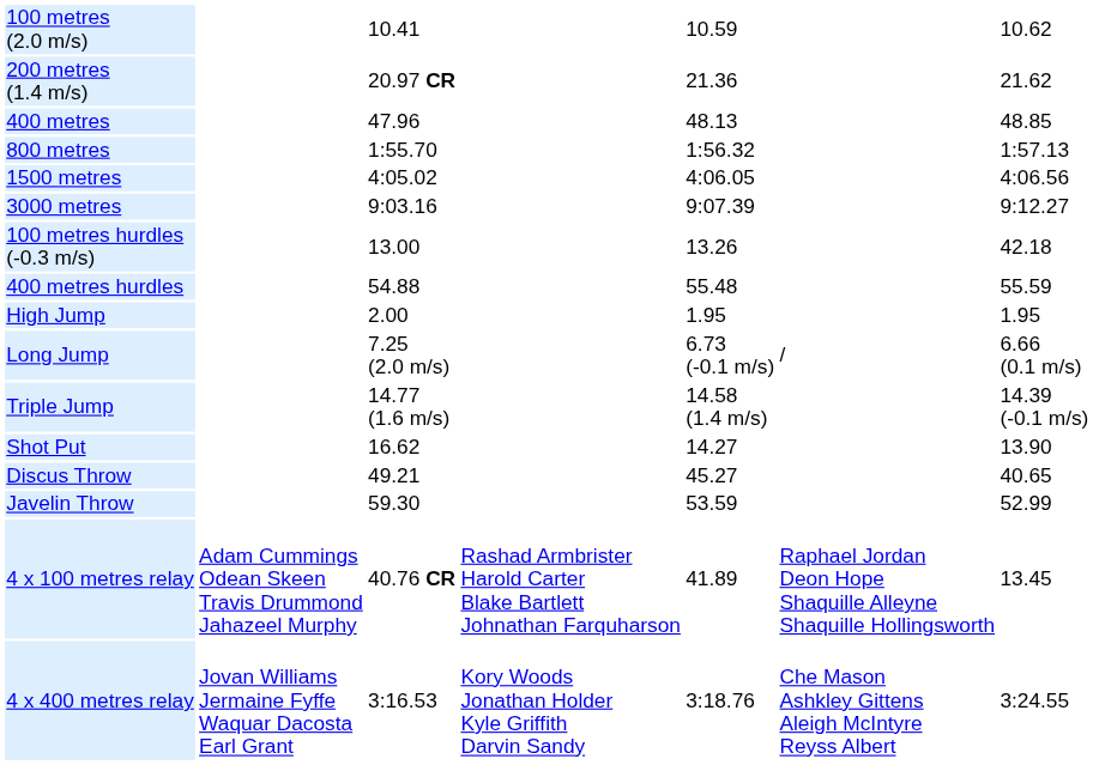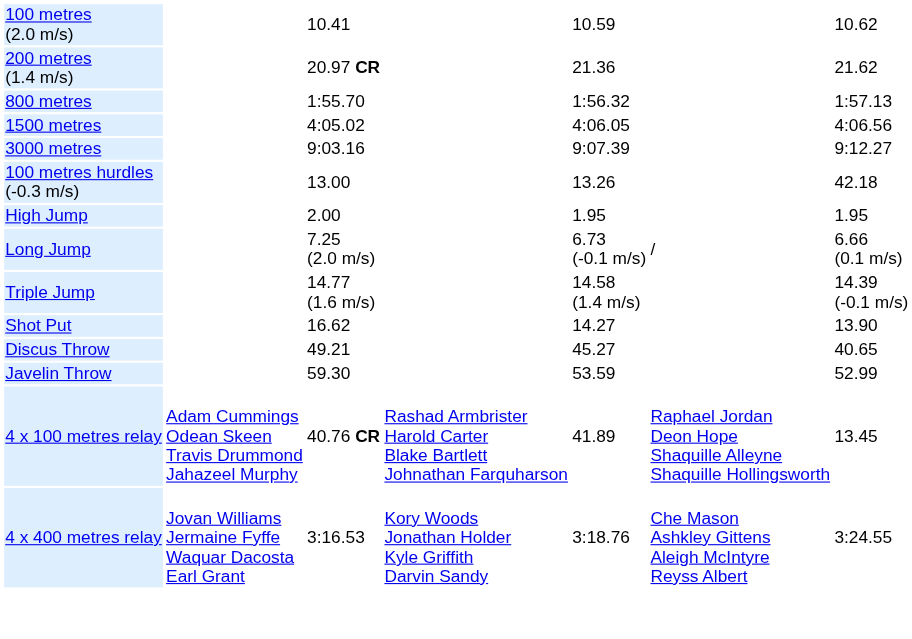- row: 400 metres | 47.96 | 48.13 | 48.85
- row: 400 metres hurdles | 54.88 | 55.48 | 55.59
